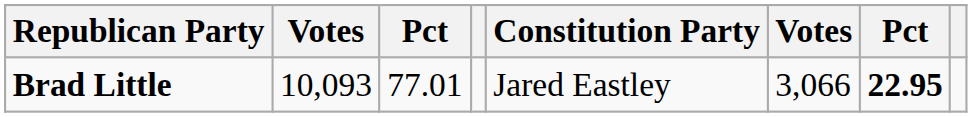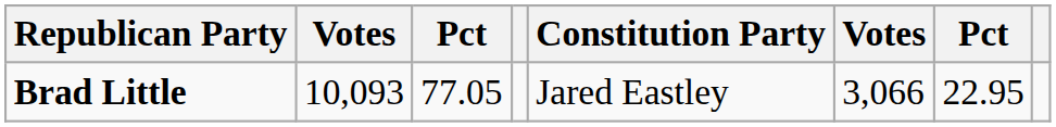Brad Little | column 3: 77.01 -> 77.05
Brad Little | column 7: bold -> normal
